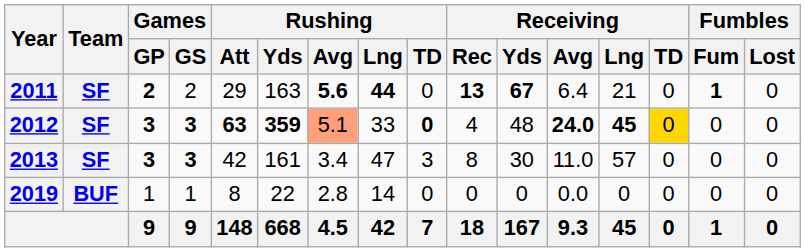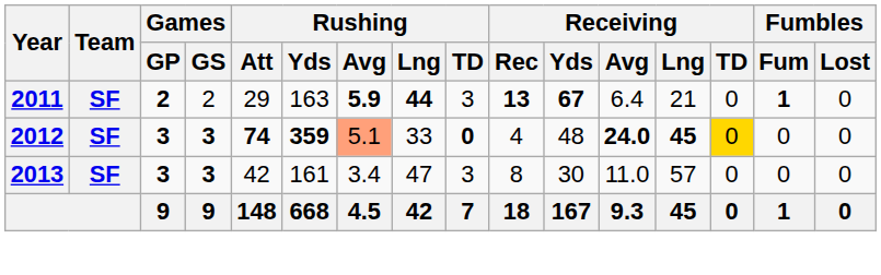2011 | Rushing / Avg: 5.6 -> 5.9
2011 | Rushing / TD: 0 -> 3
2012 | Rushing / Att: 63 -> 74
- row: 2019 | BUF | 1 | 1 | 8 | 22 | 2.8 | 14 | 0 | 0 | 0 | 0.0 | 0 | 0 | 0 | 0
